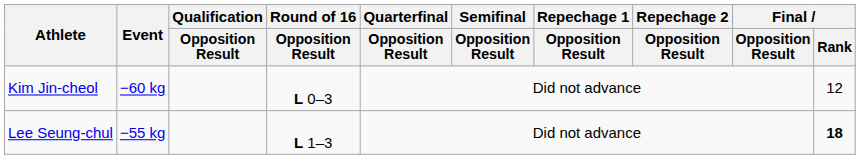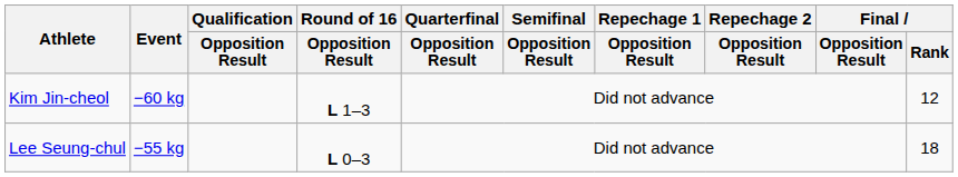Kim Jin-cheol | Round of 16 / Opposition Result: L 0–3 -> L 1–3
Lee Seung-chul | Round of 16 / Opposition Result: L 1–3 -> L 0–3
Lee Seung-chul | Final / Rank: bold -> normal
